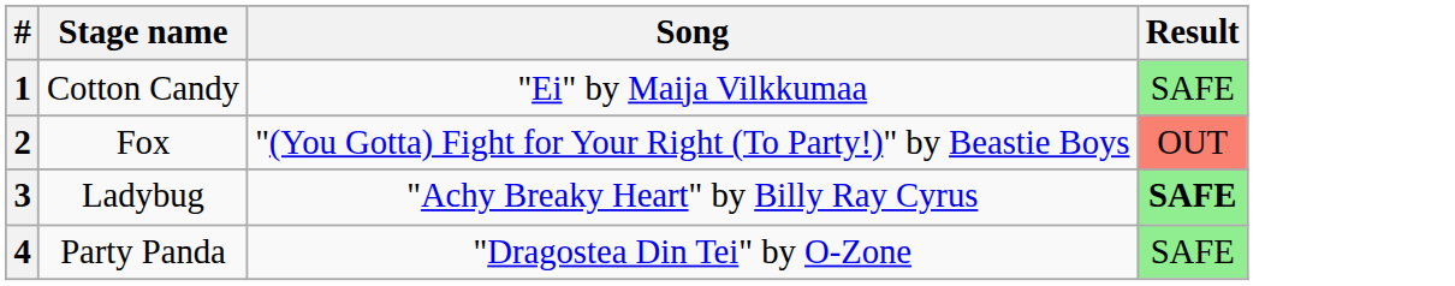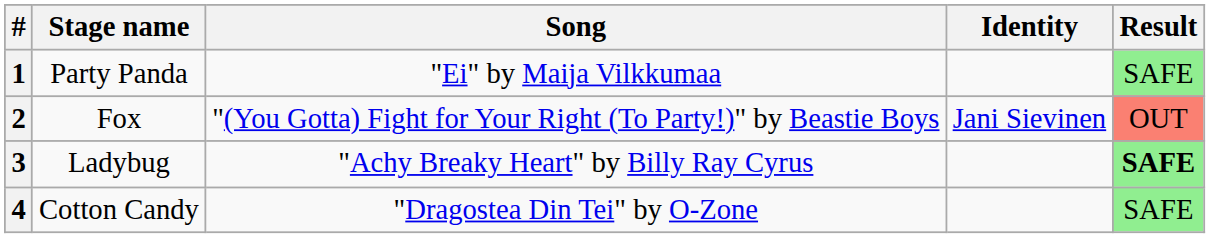+ column: Identity | Jani Sievinen
1 | Stage name: Cotton Candy -> Party Panda
4 | Stage name: Party Panda -> Cotton Candy
